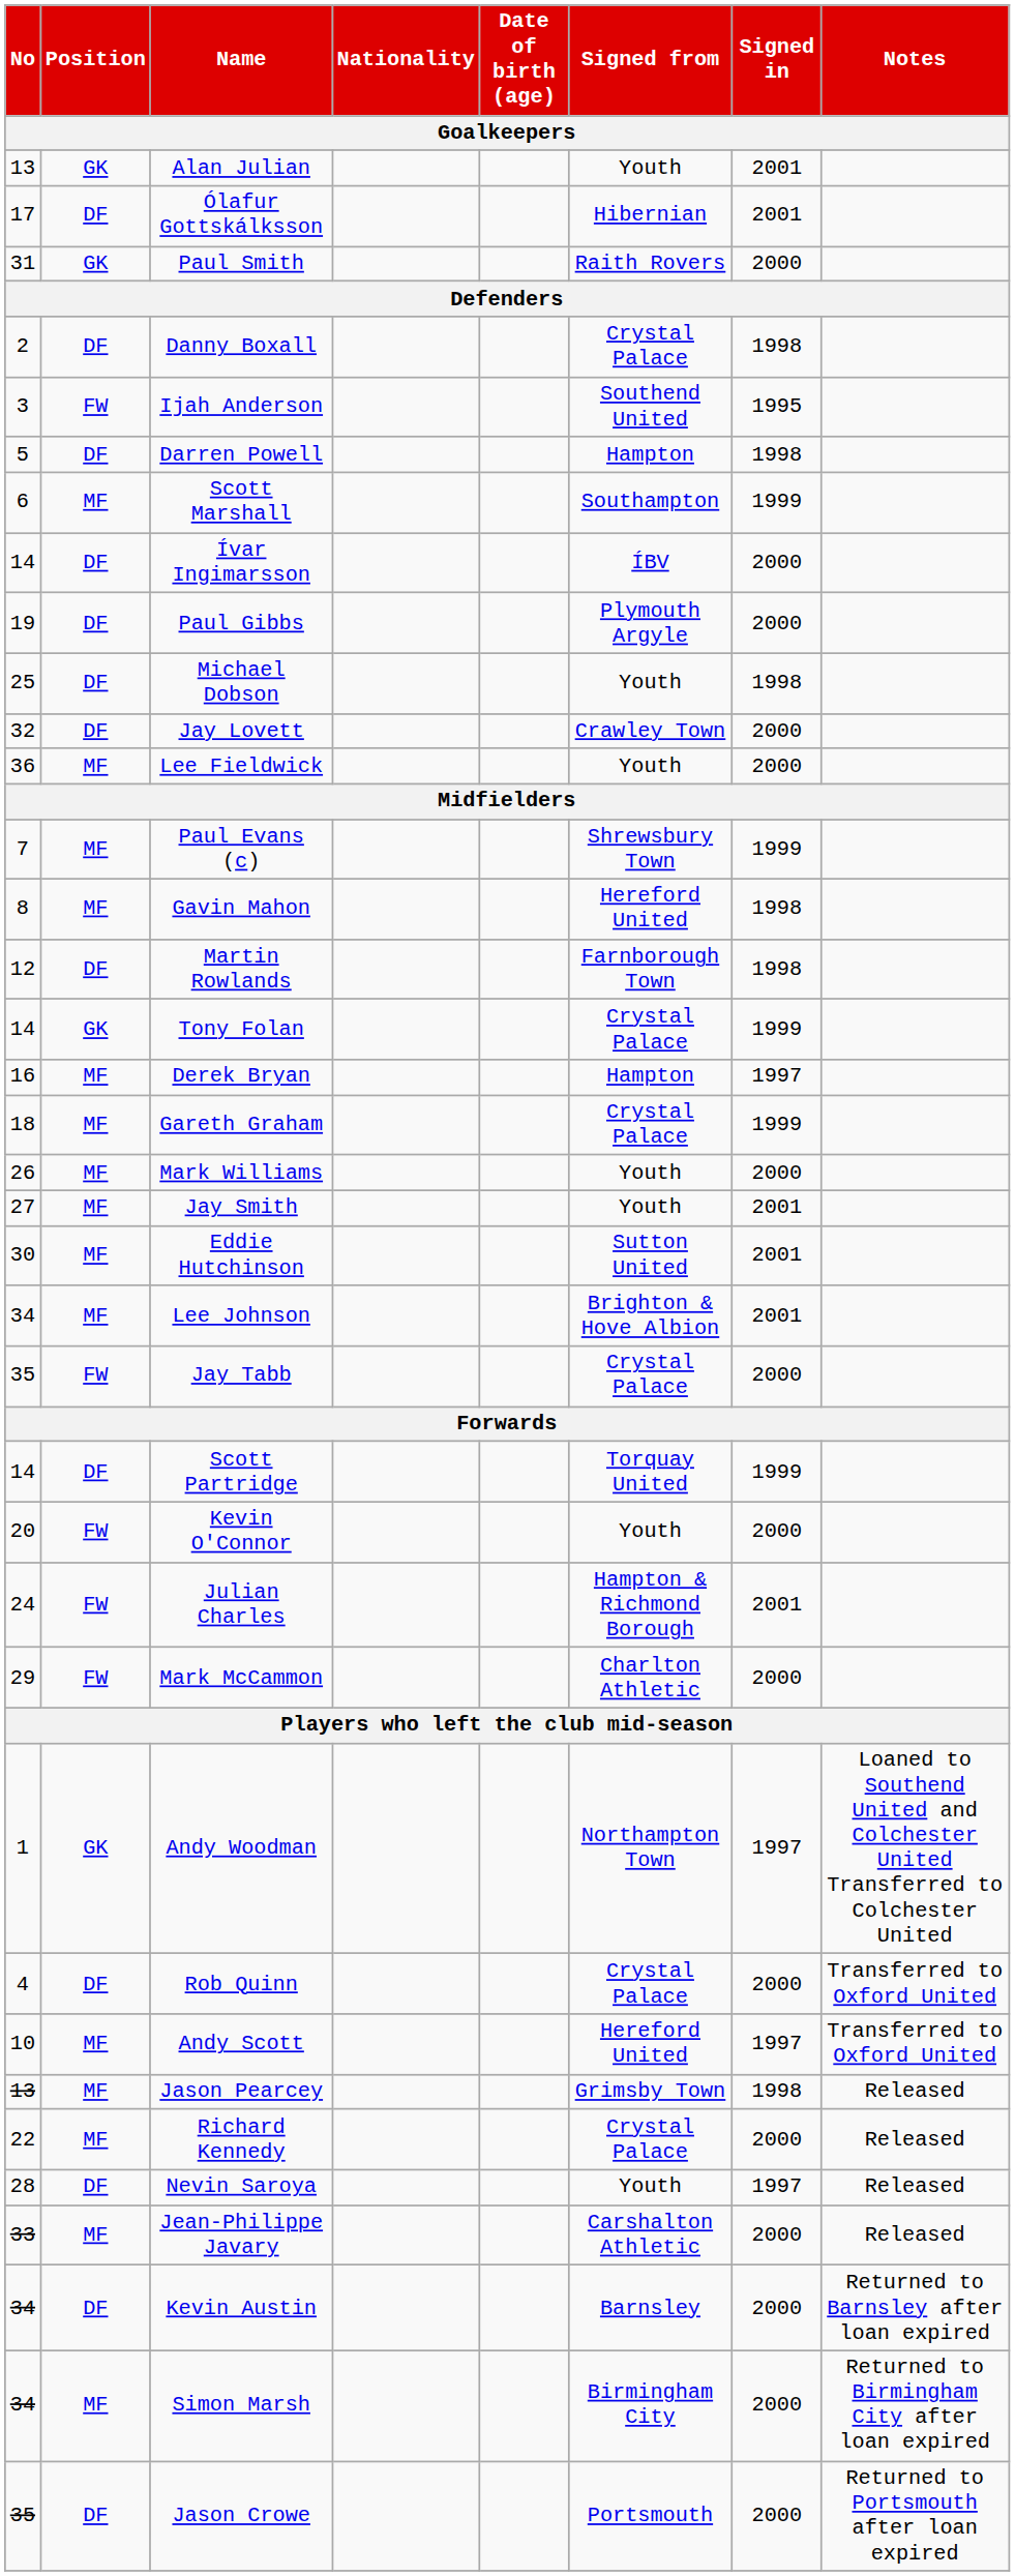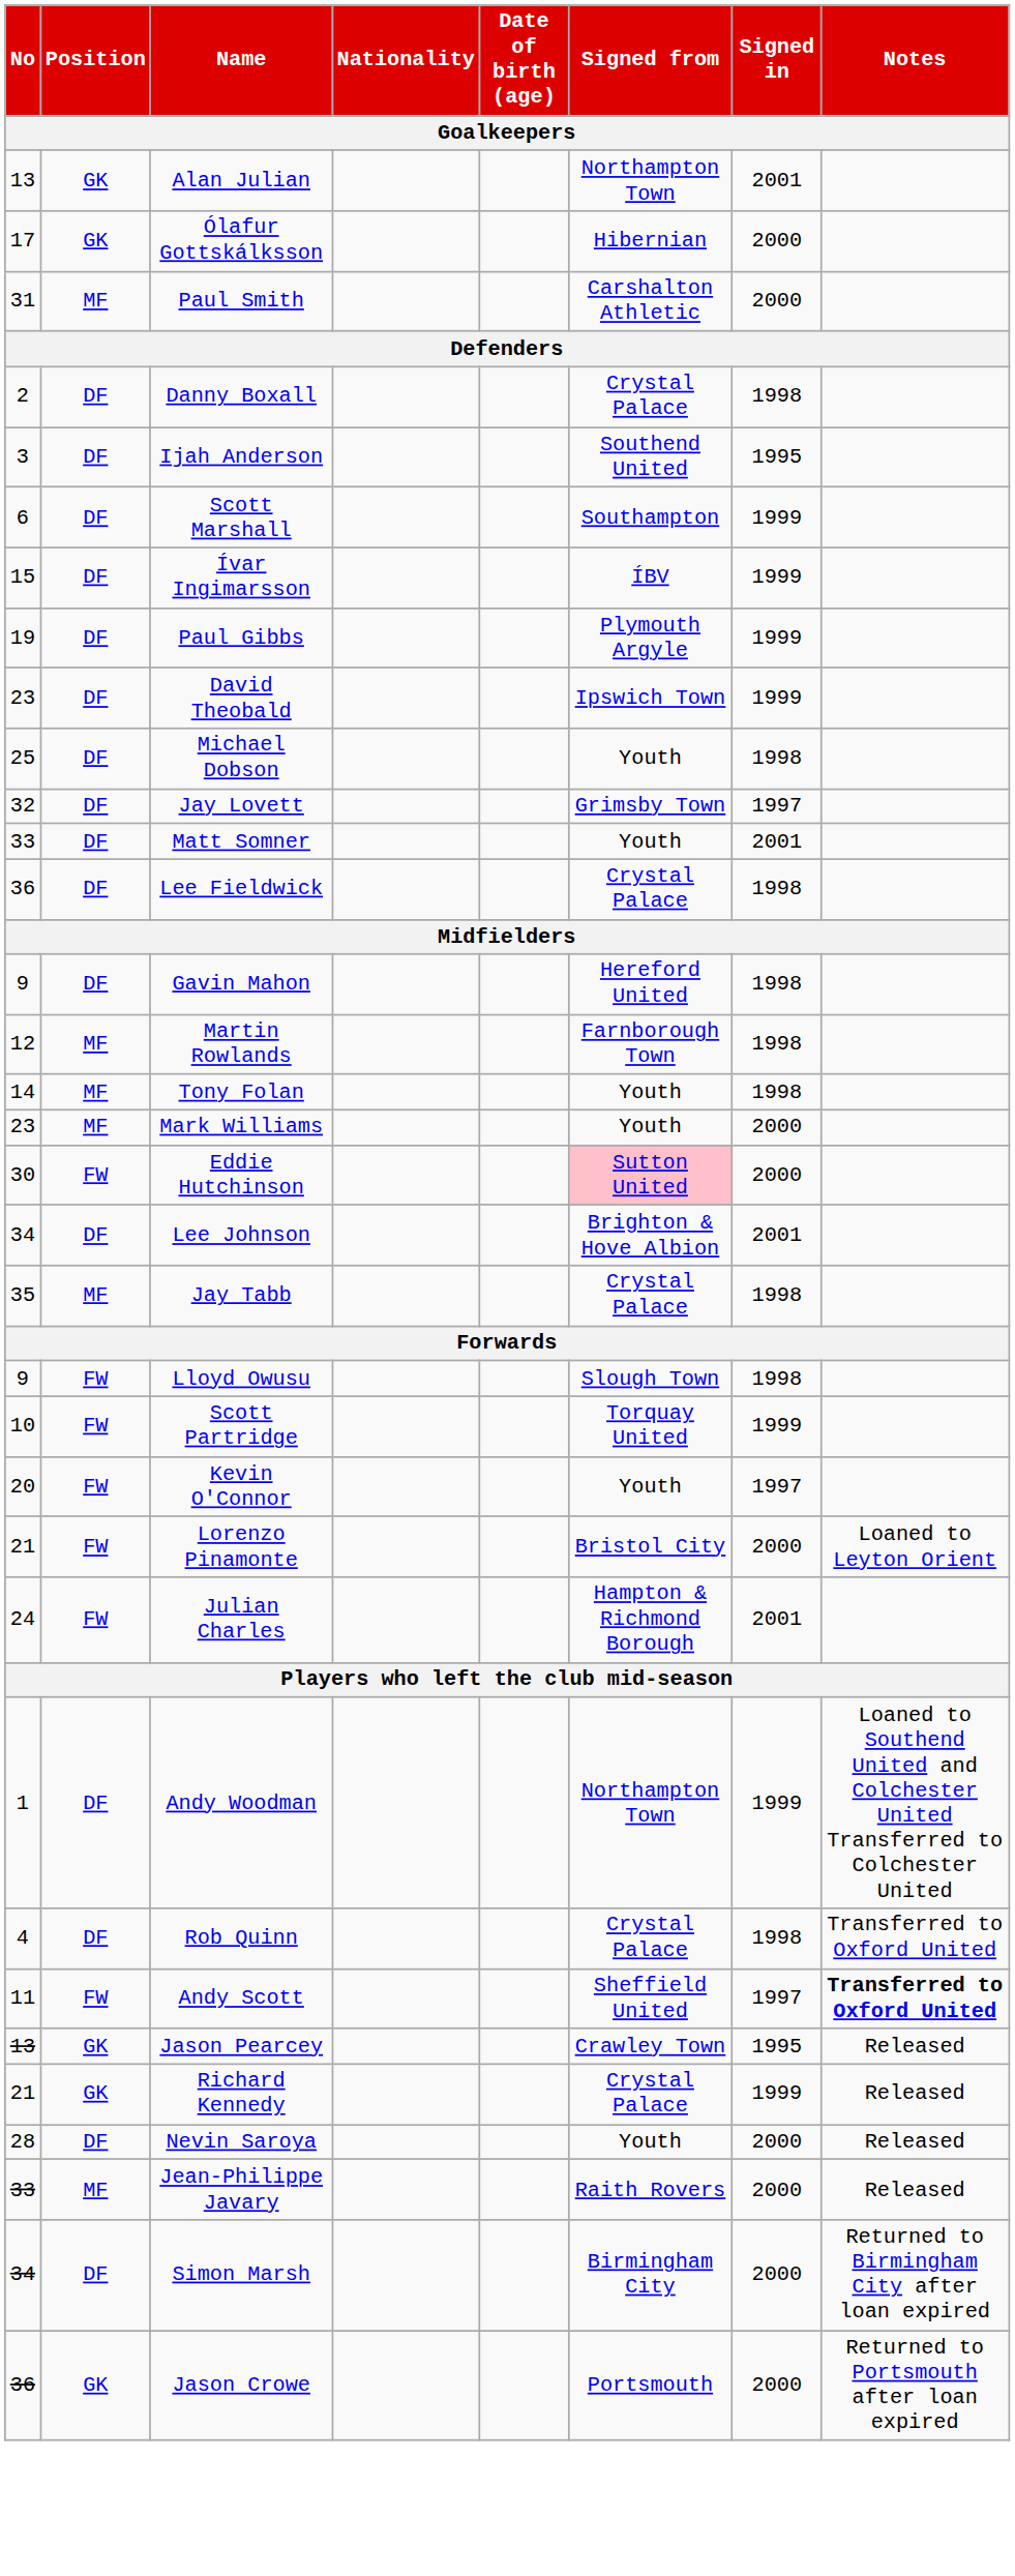Alan Julian | Signed from: Youth -> Northampton Town
Ólafur Gottskálksson | Position: DF -> GK
Ólafur Gottskálksson | Signed in: 2001 -> 2000
Paul Smith | Position: GK -> MF
Paul Smith | Signed from: Raith Rovers -> Carshalton Athletic
Ijah Anderson | Position: FW -> DF
- row: 5 | DF | Darren Powell | Hampton | 1998
Scott Marshall | Position: MF -> DF
Ívar Ingimarsson | No: 14 -> 15
Ívar Ingimarsson | Signed in: 2000 -> 1999
Paul Gibbs | Signed in: 2000 -> 1999
+ row: 23 | DF | David Theobald | Ipswich Town | 1999
Jay Lovett | Signed from: Crawley Town -> Grimsby Town
Jay Lovett | Signed in: 2000 -> 1997
+ row: 33 | DF | Matt Somner | Youth | 2001
Lee Fieldwick | Position: MF -> DF
Lee Fieldwick | Signed from: Youth -> Crystal Palace
Lee Fieldwick | Signed in: 2000 -> 1998
- row: 7 | MF | Paul Evans (c) | Shrewsbury Town | 1999
Gavin Mahon | No: 8 -> 9
Gavin Mahon | Position: MF -> DF
Martin Rowlands | Position: DF -> MF
Tony Folan | Position: GK -> MF
Tony Folan | Signed from: Crystal Palace -> Youth
Tony Folan | Signed in: 1999 -> 1998
- row: 16 | MF | Derek Bryan | Hampton | 1997
- row: 18 | MF | Gareth Graham | Crystal Palace | 1999
Mark Williams | No: 26 -> 23
- row: 27 | MF | Jay Smith | Youth | 2001
Eddie Hutchinson | Position: MF -> FW
Eddie Hutchinson | Signed from: no background -> pink background
Eddie Hutchinson | Signed in: 2001 -> 2000
Lee Johnson | Position: MF -> DF
Jay Tabb | Position: FW -> MF
Jay Tabb | Signed in: 2000 -> 1998
+ row: 9 | FW | Lloyd Owusu | Slough Town | 1998
Scott Partridge | No: 14 -> 10
Scott Partridge | Position: DF -> FW
Kevin O'Connor | Signed in: 2000 -> 1997
+ row: 21 | FW | Lorenzo Pinamonte | Bristol City | 2000 | Loaned to Leyton Orient
- row: 29 | FW | Mark McCammon | Charlton Athletic | 2000
Andy Woodman | Position: GK -> DF
Andy Woodman | Signed in: 1997 -> 1999
Rob Quinn | Signed in: 2000 -> 1998
Andy Scott | No: 10 -> 11
Andy Scott | Position: MF -> FW
Andy Scott | Signed from: Hereford United -> Sheffield United
Andy Scott | Notes: normal -> bold
Jason Pearcey | Position: MF -> GK
Jason Pearcey | Signed from: Grimsby Town -> Crawley Town
Jason Pearcey | Signed in: 1998 -> 1995
Richard Kennedy | No: 22 -> 21
Richard Kennedy | Position: MF -> GK
Richard Kennedy | Signed in: 2000 -> 1999
Nevin Saroya | Signed in: 1997 -> 2000
Jean-Philippe Javary | Signed from: Carshalton Athletic -> Raith Rovers
- row: 34 | DF | Kevin Austin | Barnsley | 2000 | Returned to Barnsley after loan expired
Simon Marsh | Position: MF -> DF
Jason Crowe | No: 35 -> 36
Jason Crowe | Position: DF -> GK
